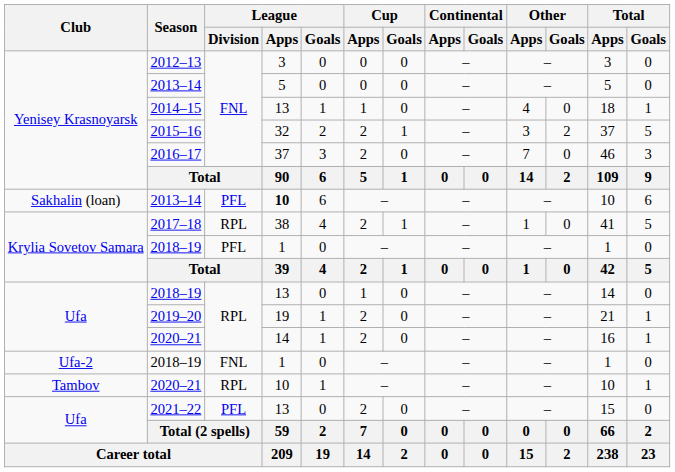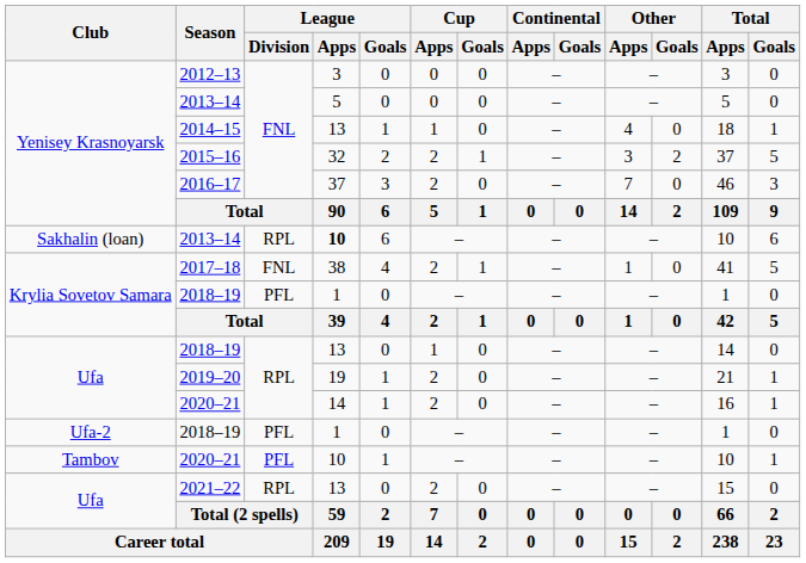Sakhalin (loan) / 2013–14 | League / Division: PFL -> RPL
2017–18 | League / Division: RPL -> FNL
Ufa-2 / 2018–19 | League / Division: FNL -> PFL
Tambov / 2020–21 | League / Division: RPL -> PFL
2021–22 | League / Division: PFL -> RPL
